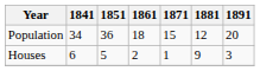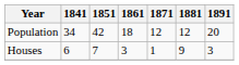Population | 1851: 36 -> 42
Population | 1871: 15 -> 12
Houses | 1851: 5 -> 7
Houses | 1861: 2 -> 3
